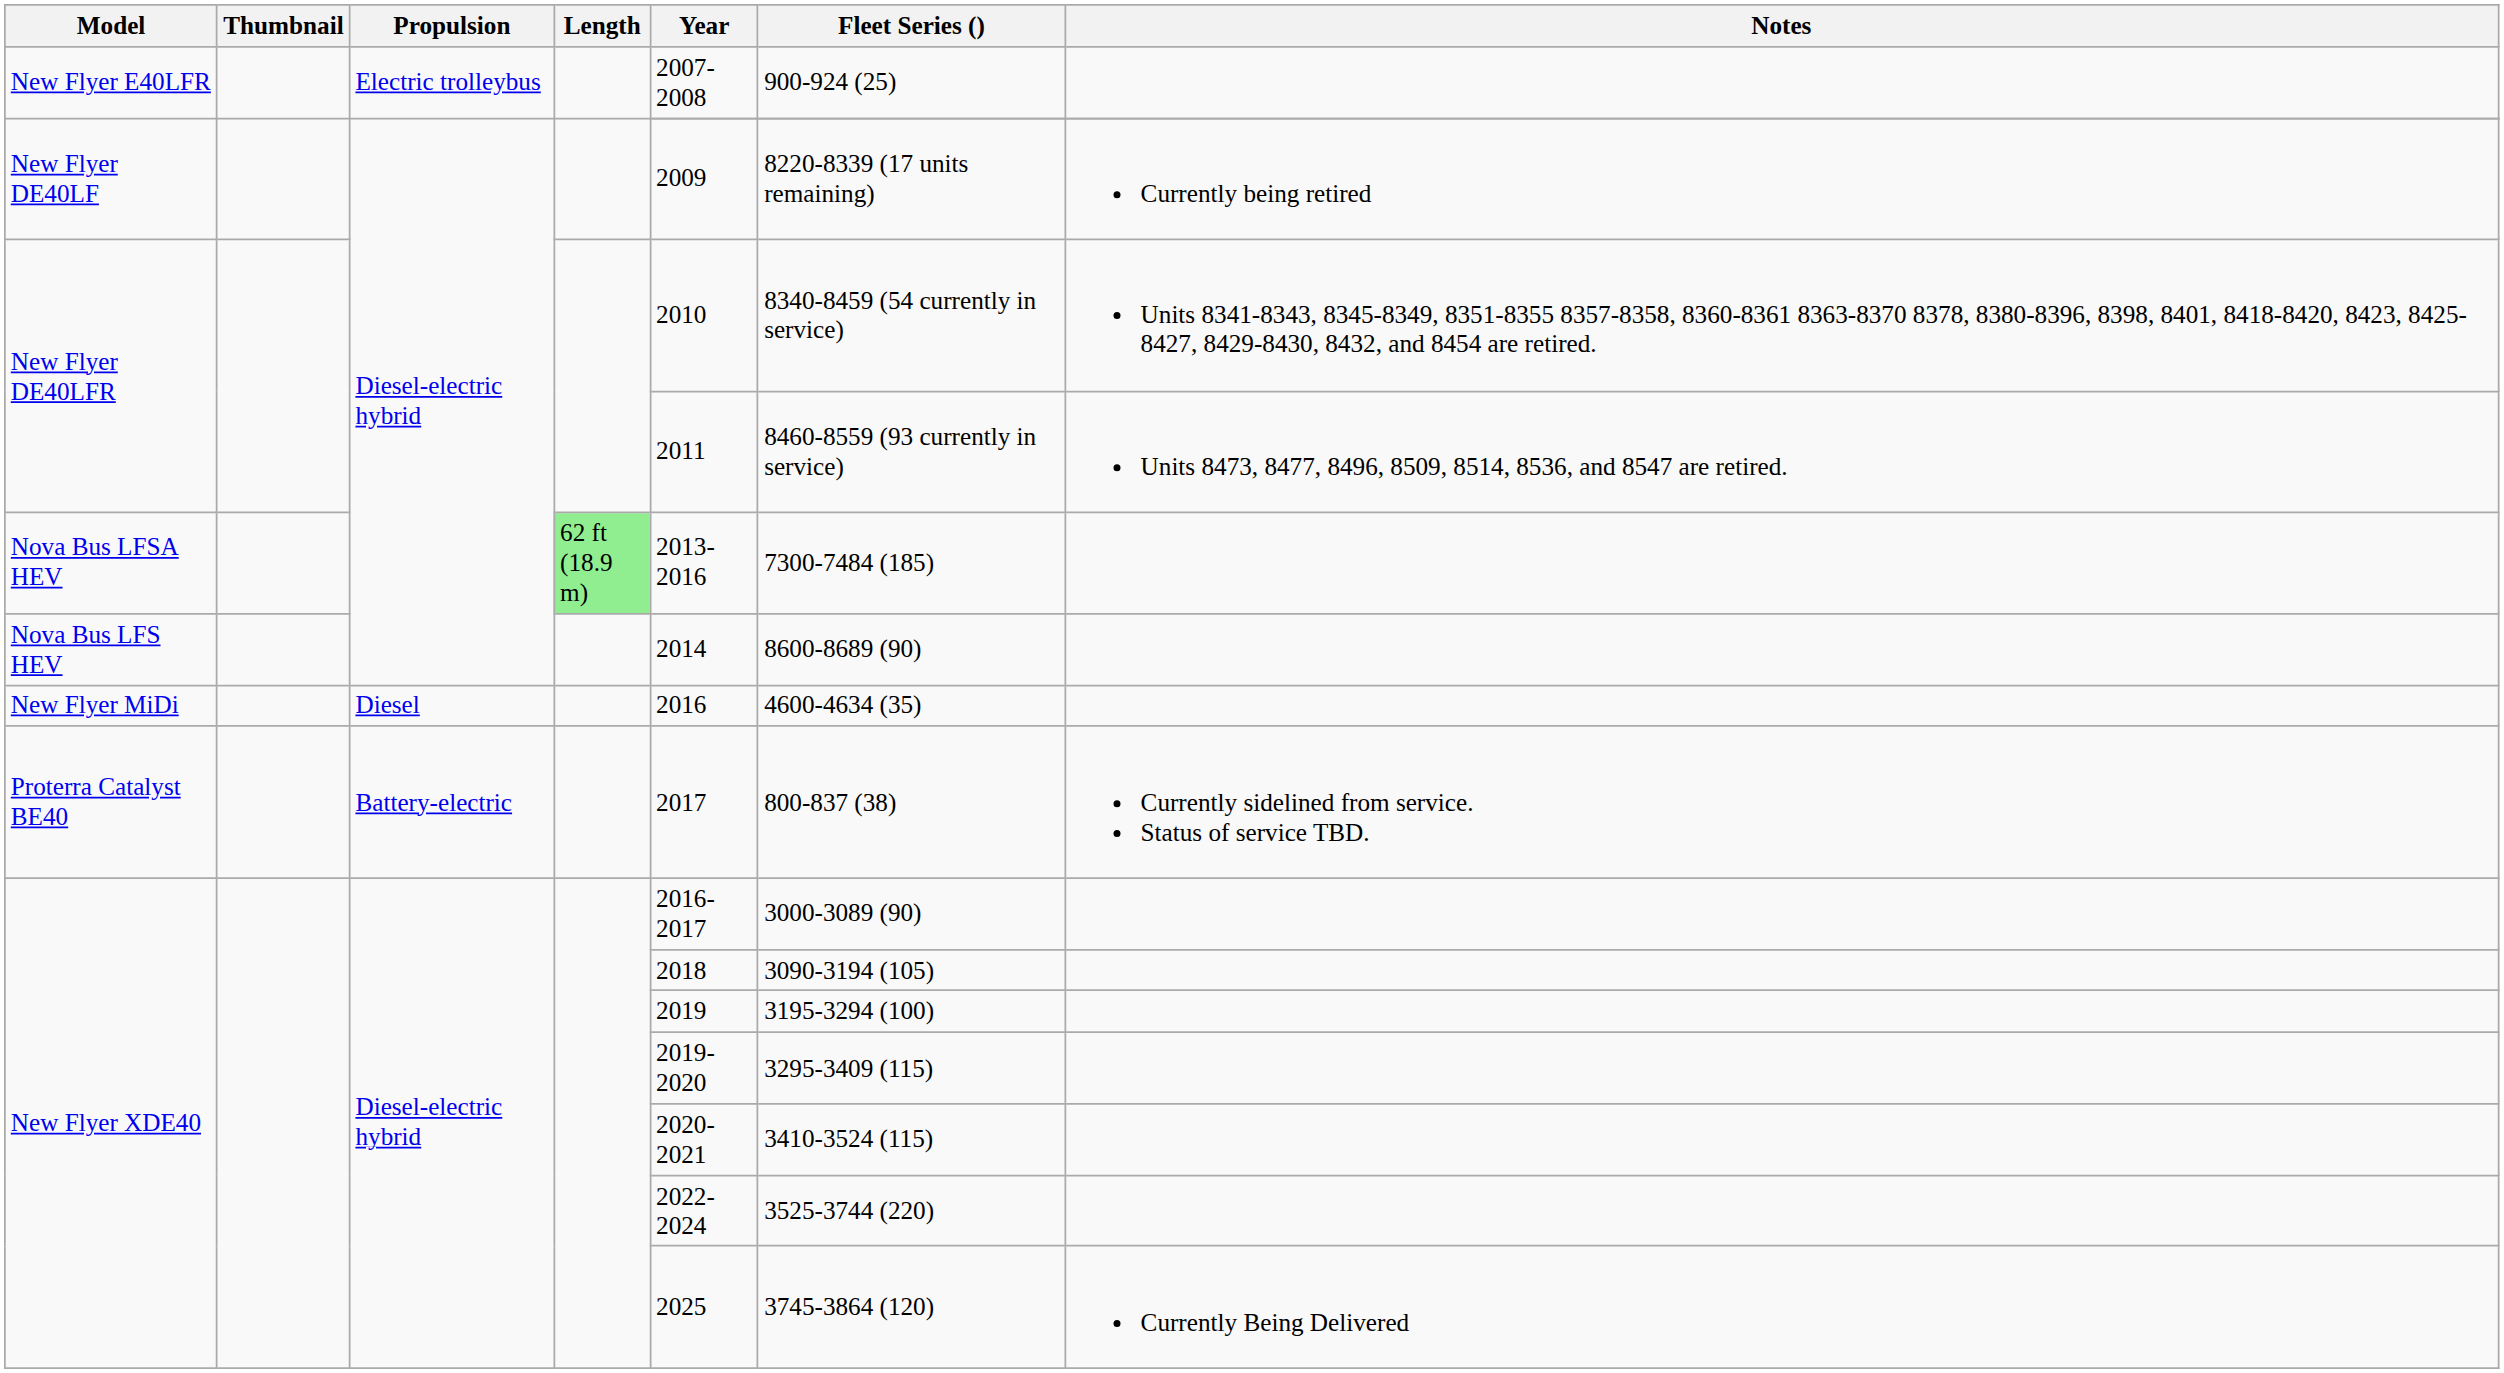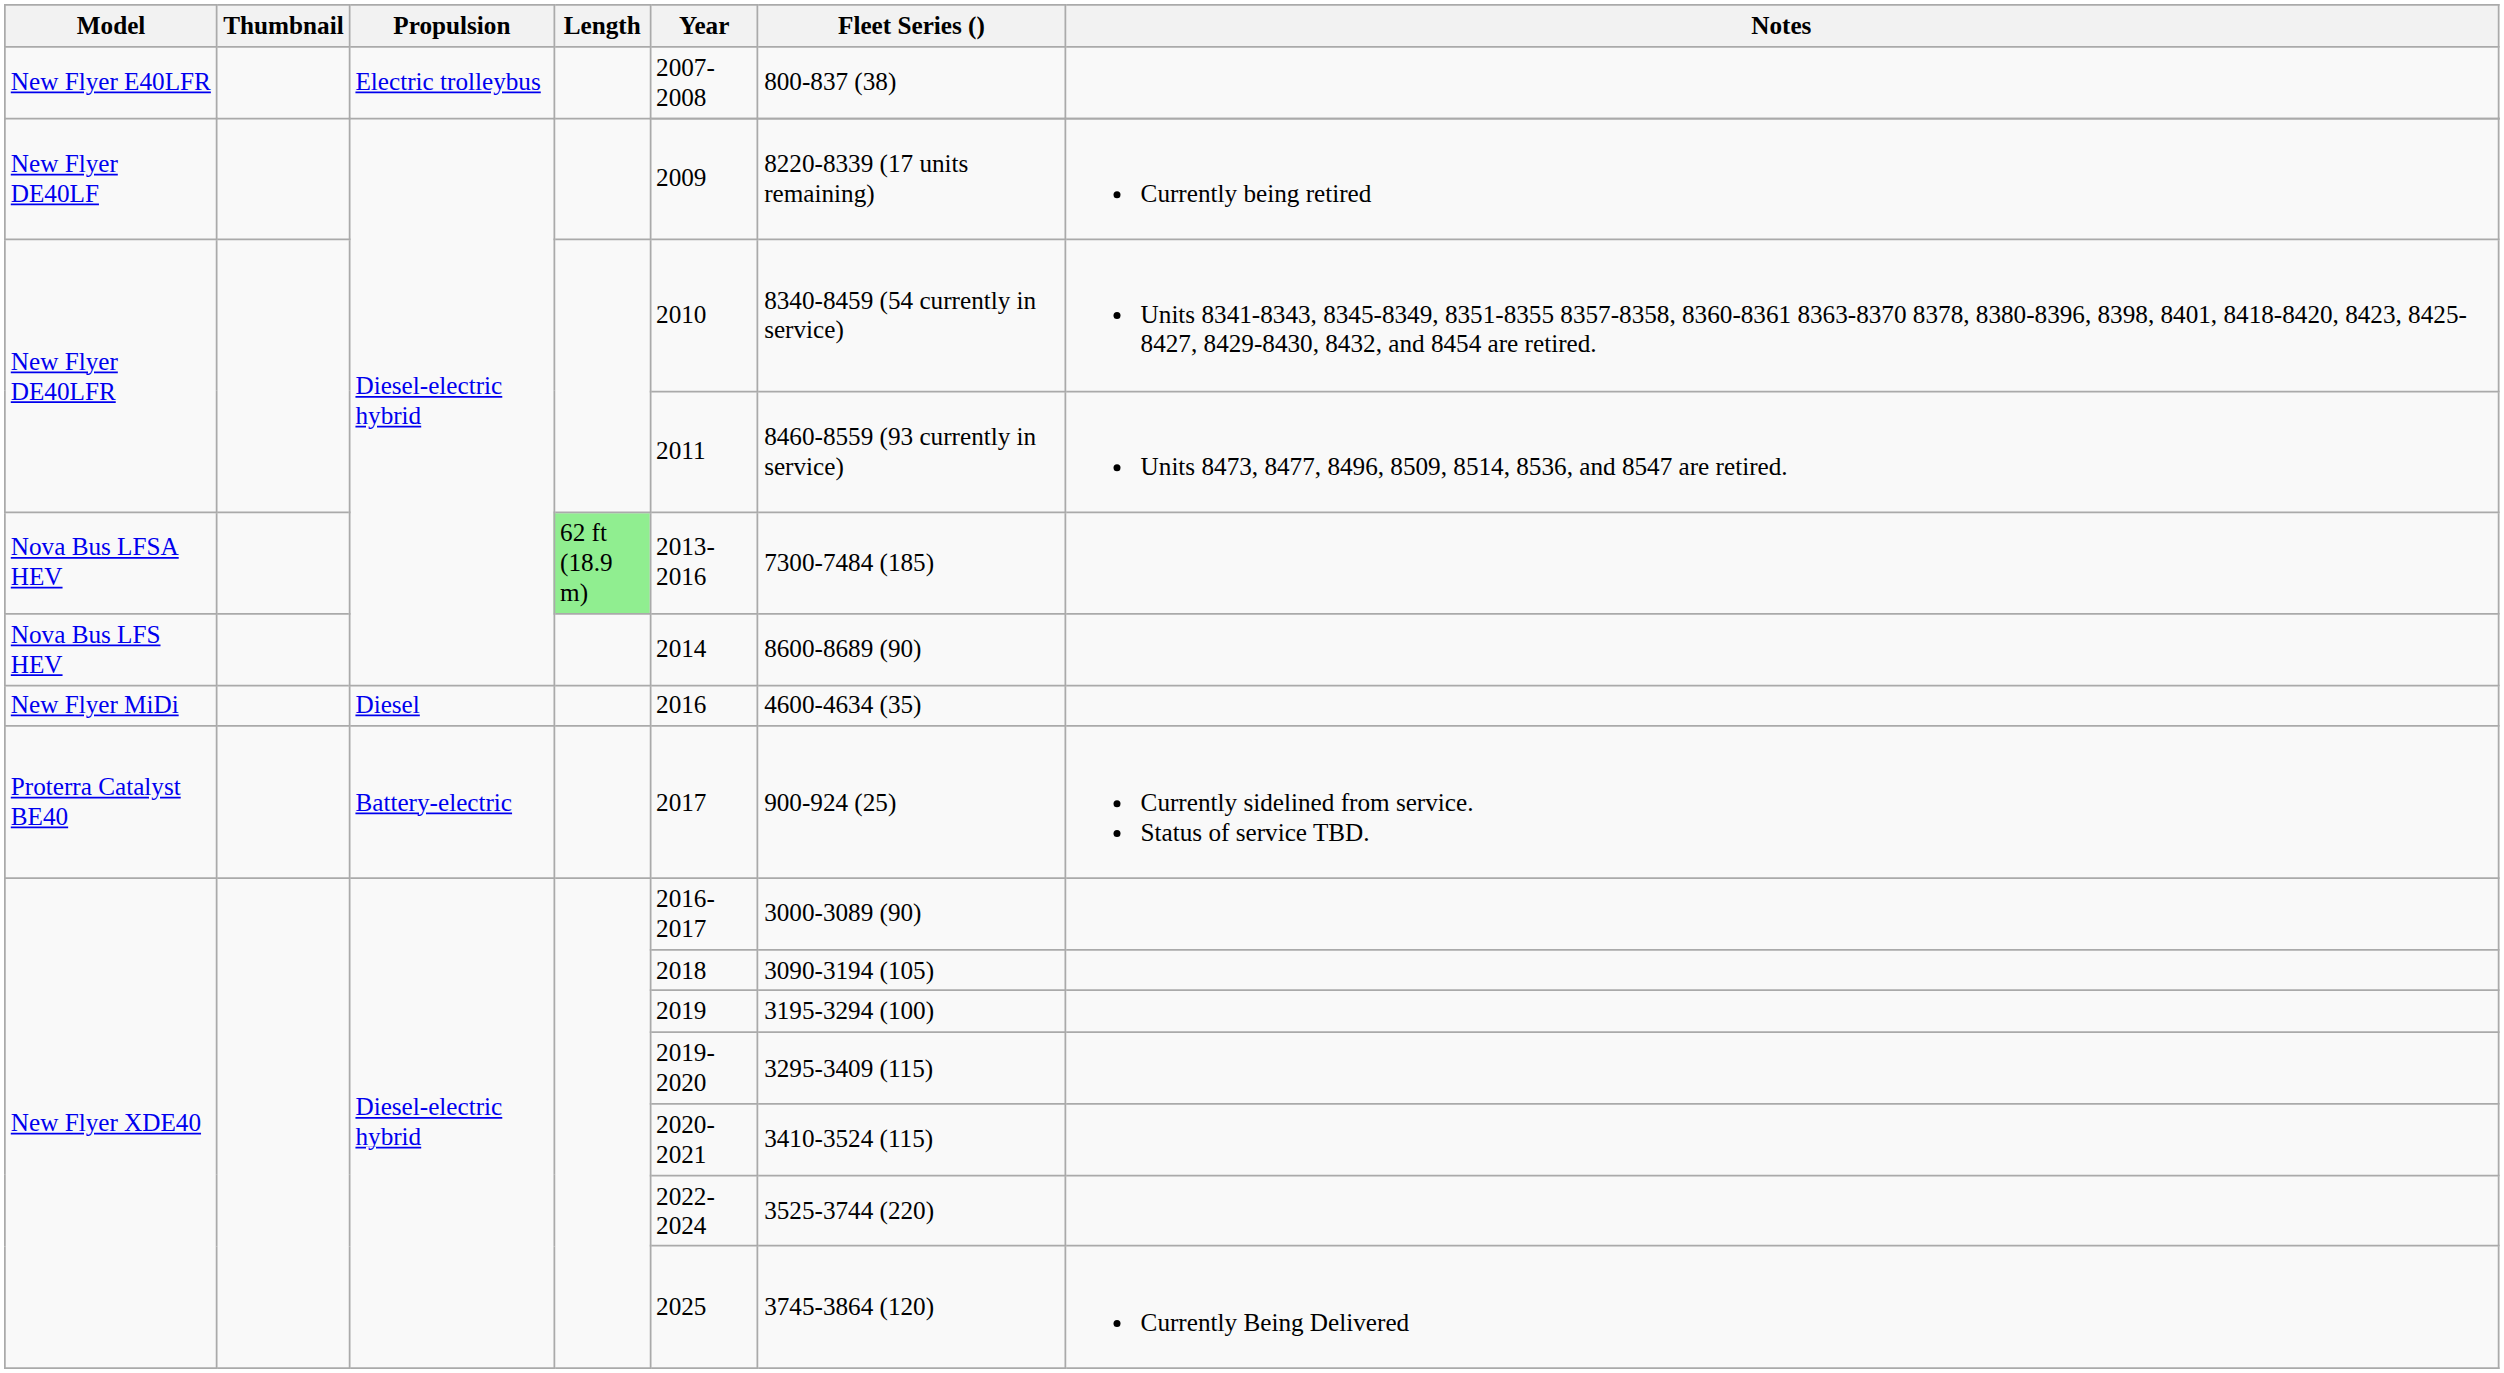New Flyer E40LFR | Fleet Series (): 900-924 (25) -> 800-837 (38)
Proterra Catalyst BE40 | Fleet Series (): 800-837 (38) -> 900-924 (25)
